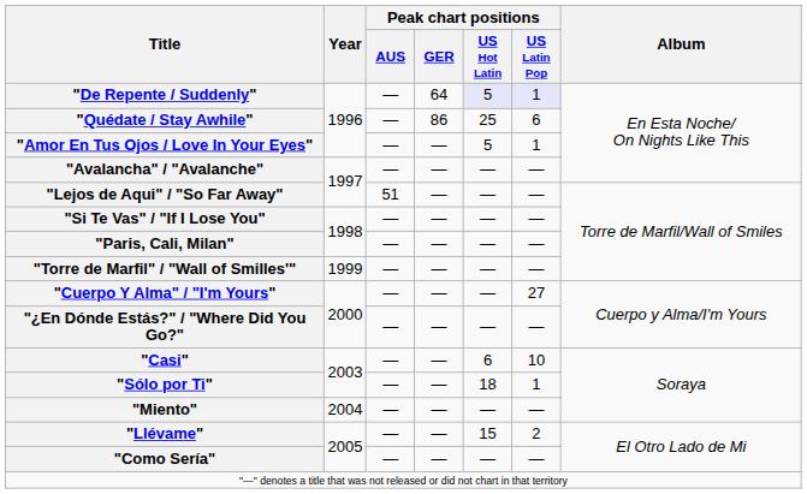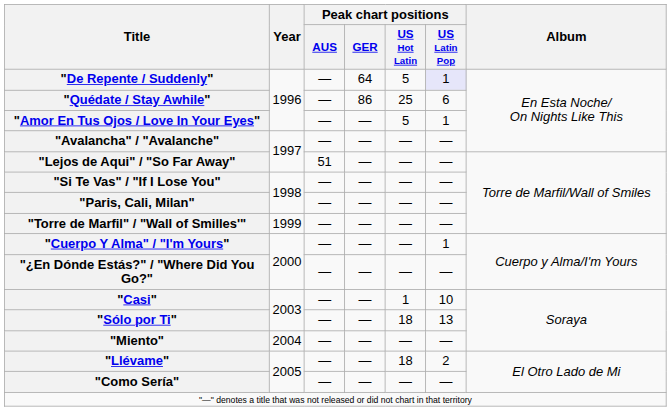"De Repente / Suddenly" | Peak chart positions / US Hot Latin: lavender background -> no background
"Cuerpo Y Alma" / "I'm Yours" | Peak chart positions / US Latin Pop: 27 -> 1
"Casi" | Peak chart positions / US Hot Latin: 6 -> 1
"Sólo por Ti" | Peak chart positions / US Latin Pop: 1 -> 13
"Llévame" | Peak chart positions / US Hot Latin: 15 -> 18
